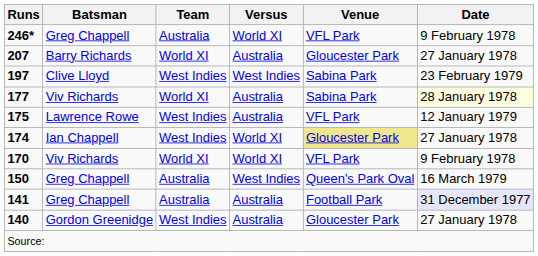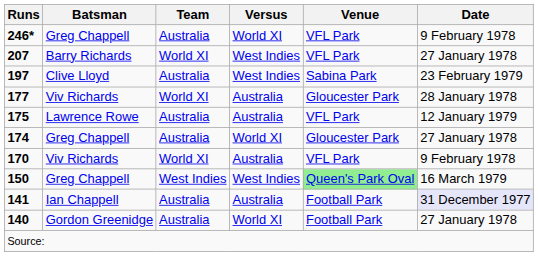207 | Versus: Australia -> West Indies
207 | Venue: Gloucester Park -> VFL Park
197 | Team: West Indies -> Australia
177 | Venue: Sabina Park -> Gloucester Park
177 | Date: lightyellow background -> no background
175 | Team: West Indies -> Australia
174 | Batsman: Ian Chappell -> Greg Chappell
174 | Team: West Indies -> Australia
174 | Venue: khaki background -> no background
170 | Versus: World XI -> Australia
150 | Team: Australia -> West Indies
150 | Venue: no background -> lightgreen background
141 | Batsman: Greg Chappell -> Ian Chappell
140 | Team: West Indies -> Australia
140 | Versus: Australia -> World XI
140 | Venue: Gloucester Park -> Football Park
